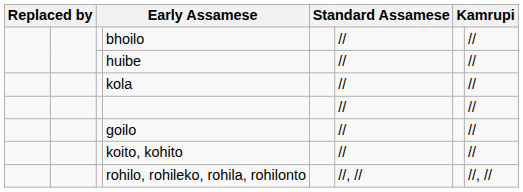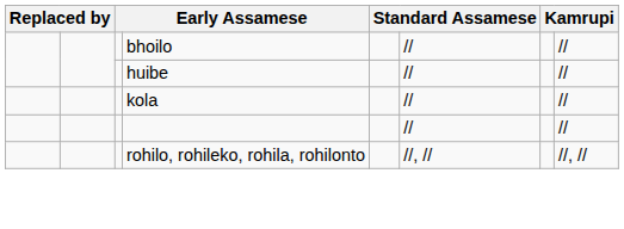- row: goilo | // | //
- row: koito, kohito | // | //
